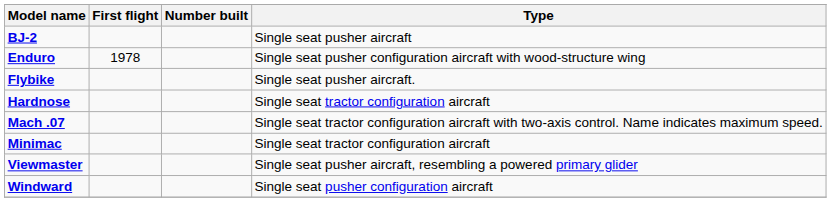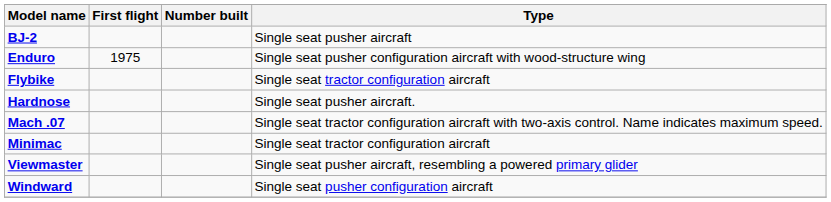Enduro | First flight: 1978 -> 1975
Flybike | Type: Single seat pusher aircraft. -> Single seat tractor configuration aircraft
Hardnose | Type: Single seat tractor configuration aircraft -> Single seat pusher aircraft.
